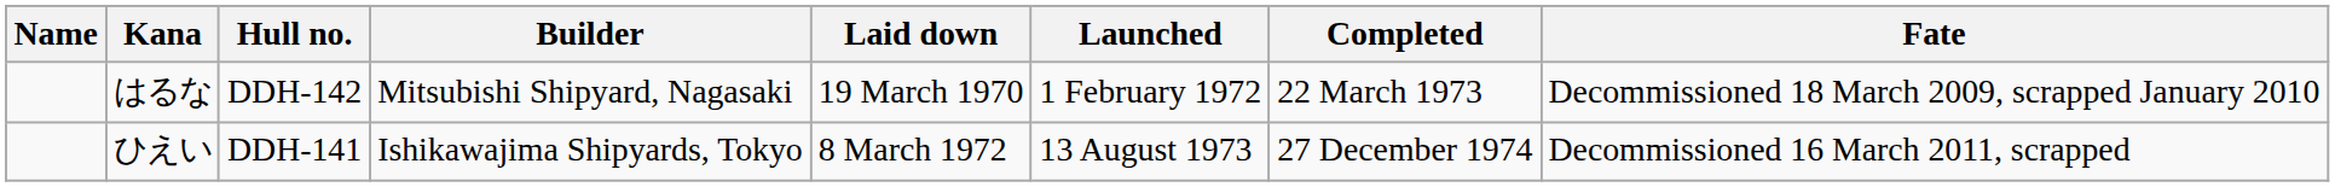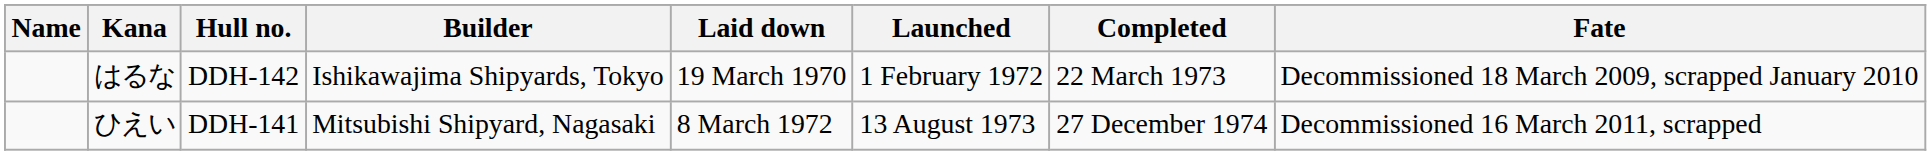はるな | Builder: Mitsubishi Shipyard, Nagasaki -> Ishikawajima Shipyards, Tokyo
ひえい | Builder: Ishikawajima Shipyards, Tokyo -> Mitsubishi Shipyard, Nagasaki
